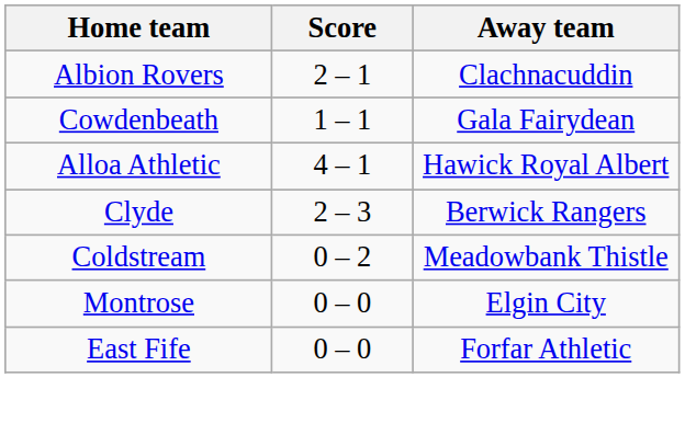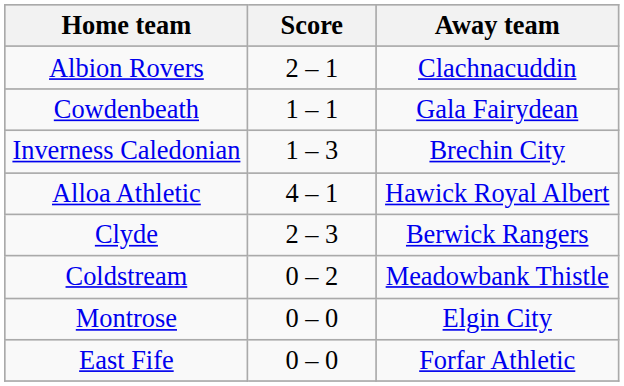+ row: Inverness Caledonian | 1 – 3 | Brechin City
